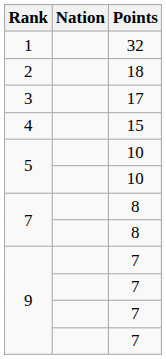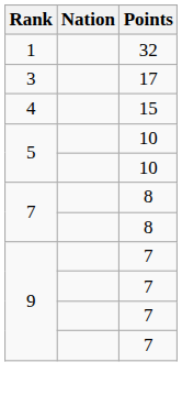- row: 2 | 18
